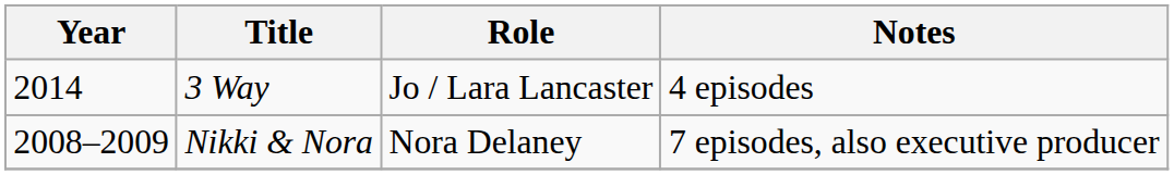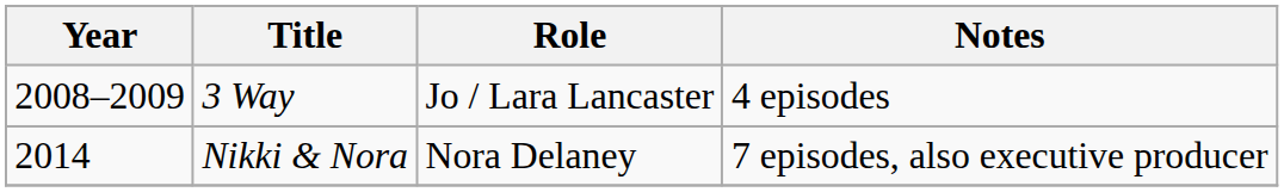3 Way | Year: 2014 -> 2008–2009
Nikki & Nora | Year: 2008–2009 -> 2014
